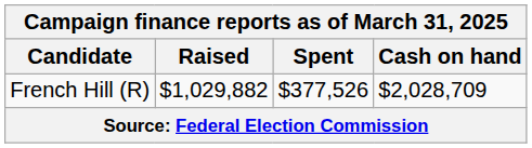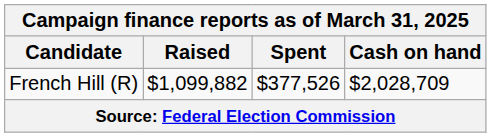French Hill (R) | Raised: $1,029,882 -> $1,099,882
